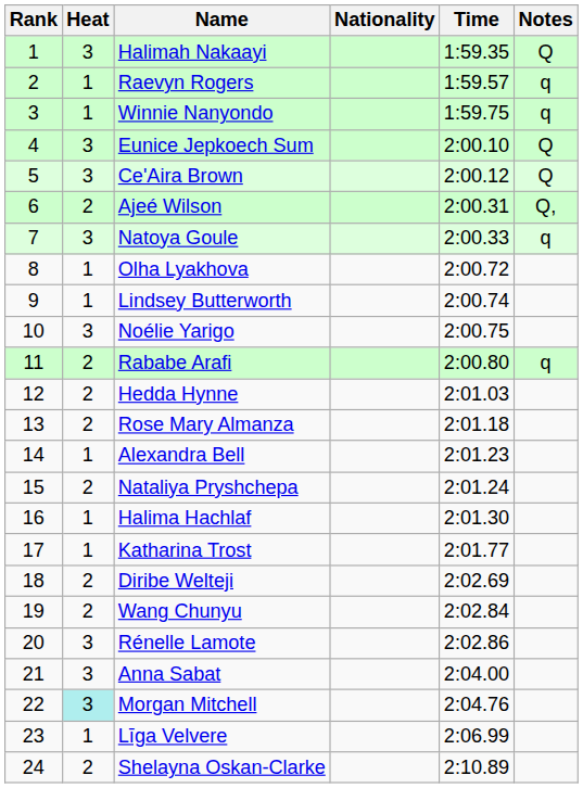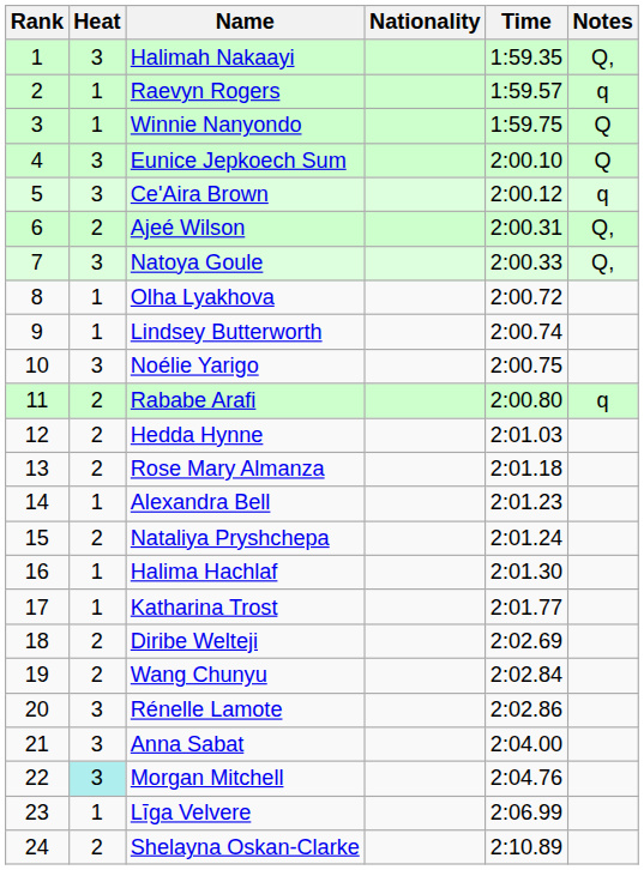Halimah Nakaayi | Notes: Q -> Q,
Winnie Nanyondo | Notes: q -> Q
Ce'Aira Brown | Notes: Q -> q
Natoya Goule | Notes: q -> Q,
